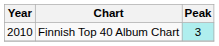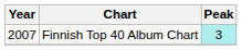Finnish Top 40 Album Chart | Year: 2010 -> 2007
